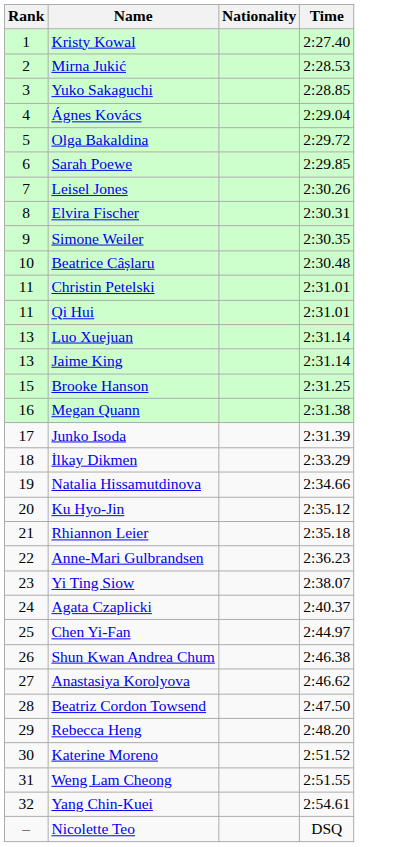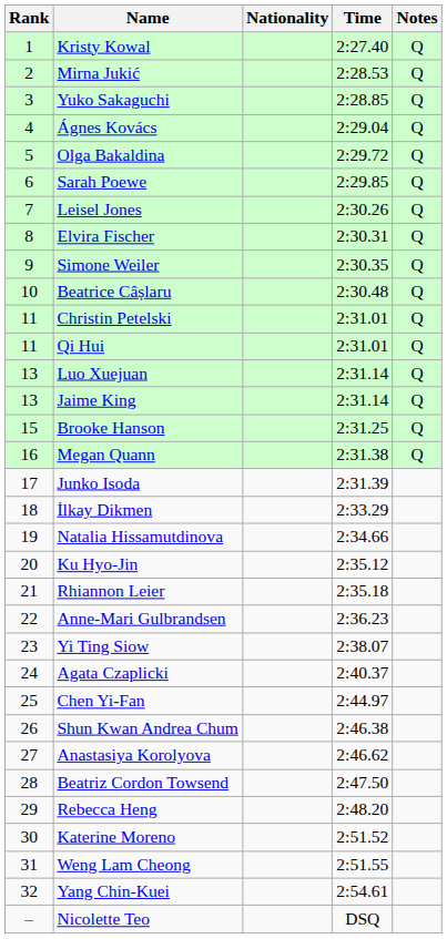+ column: Notes | Q | Q | Q | Q | Q | Q | Q | Q | Q | Q | Q | Q | Q | Q | Q | Q
